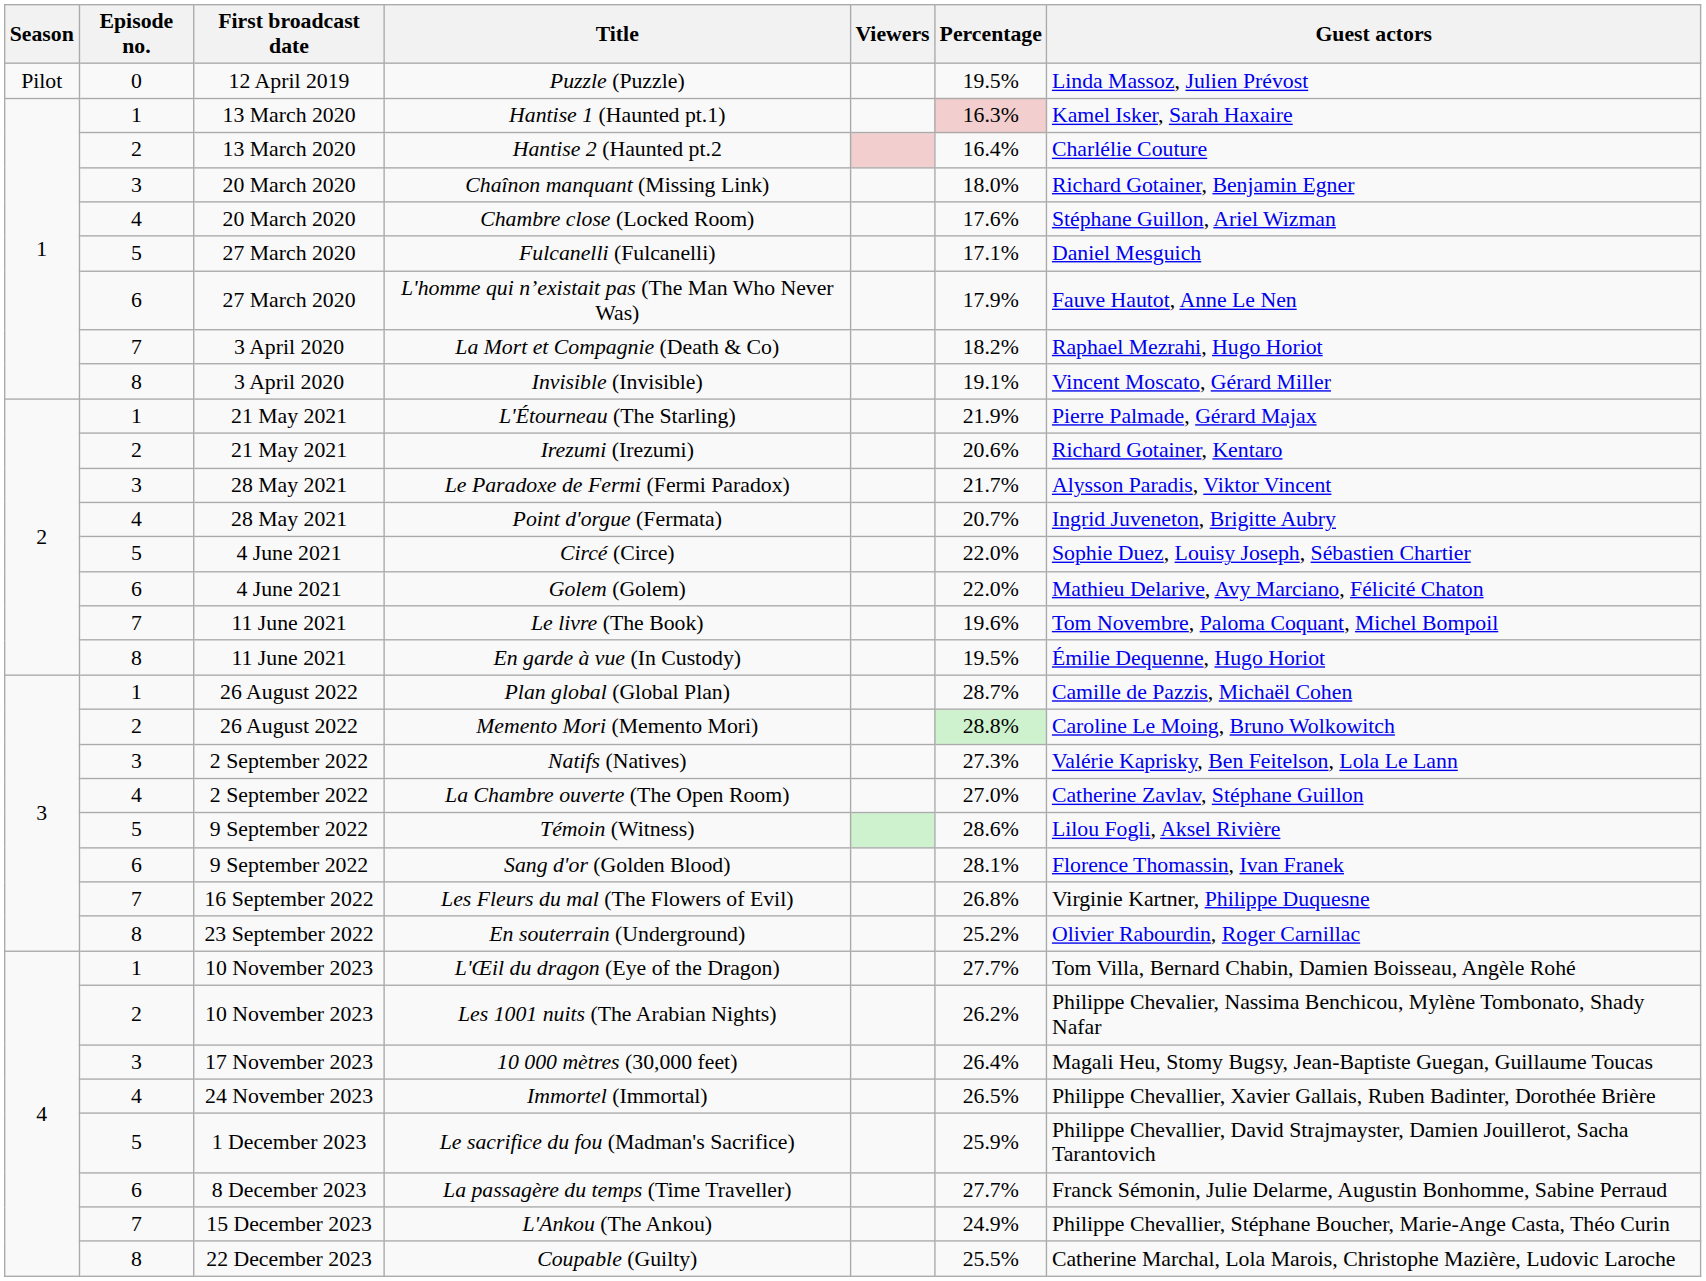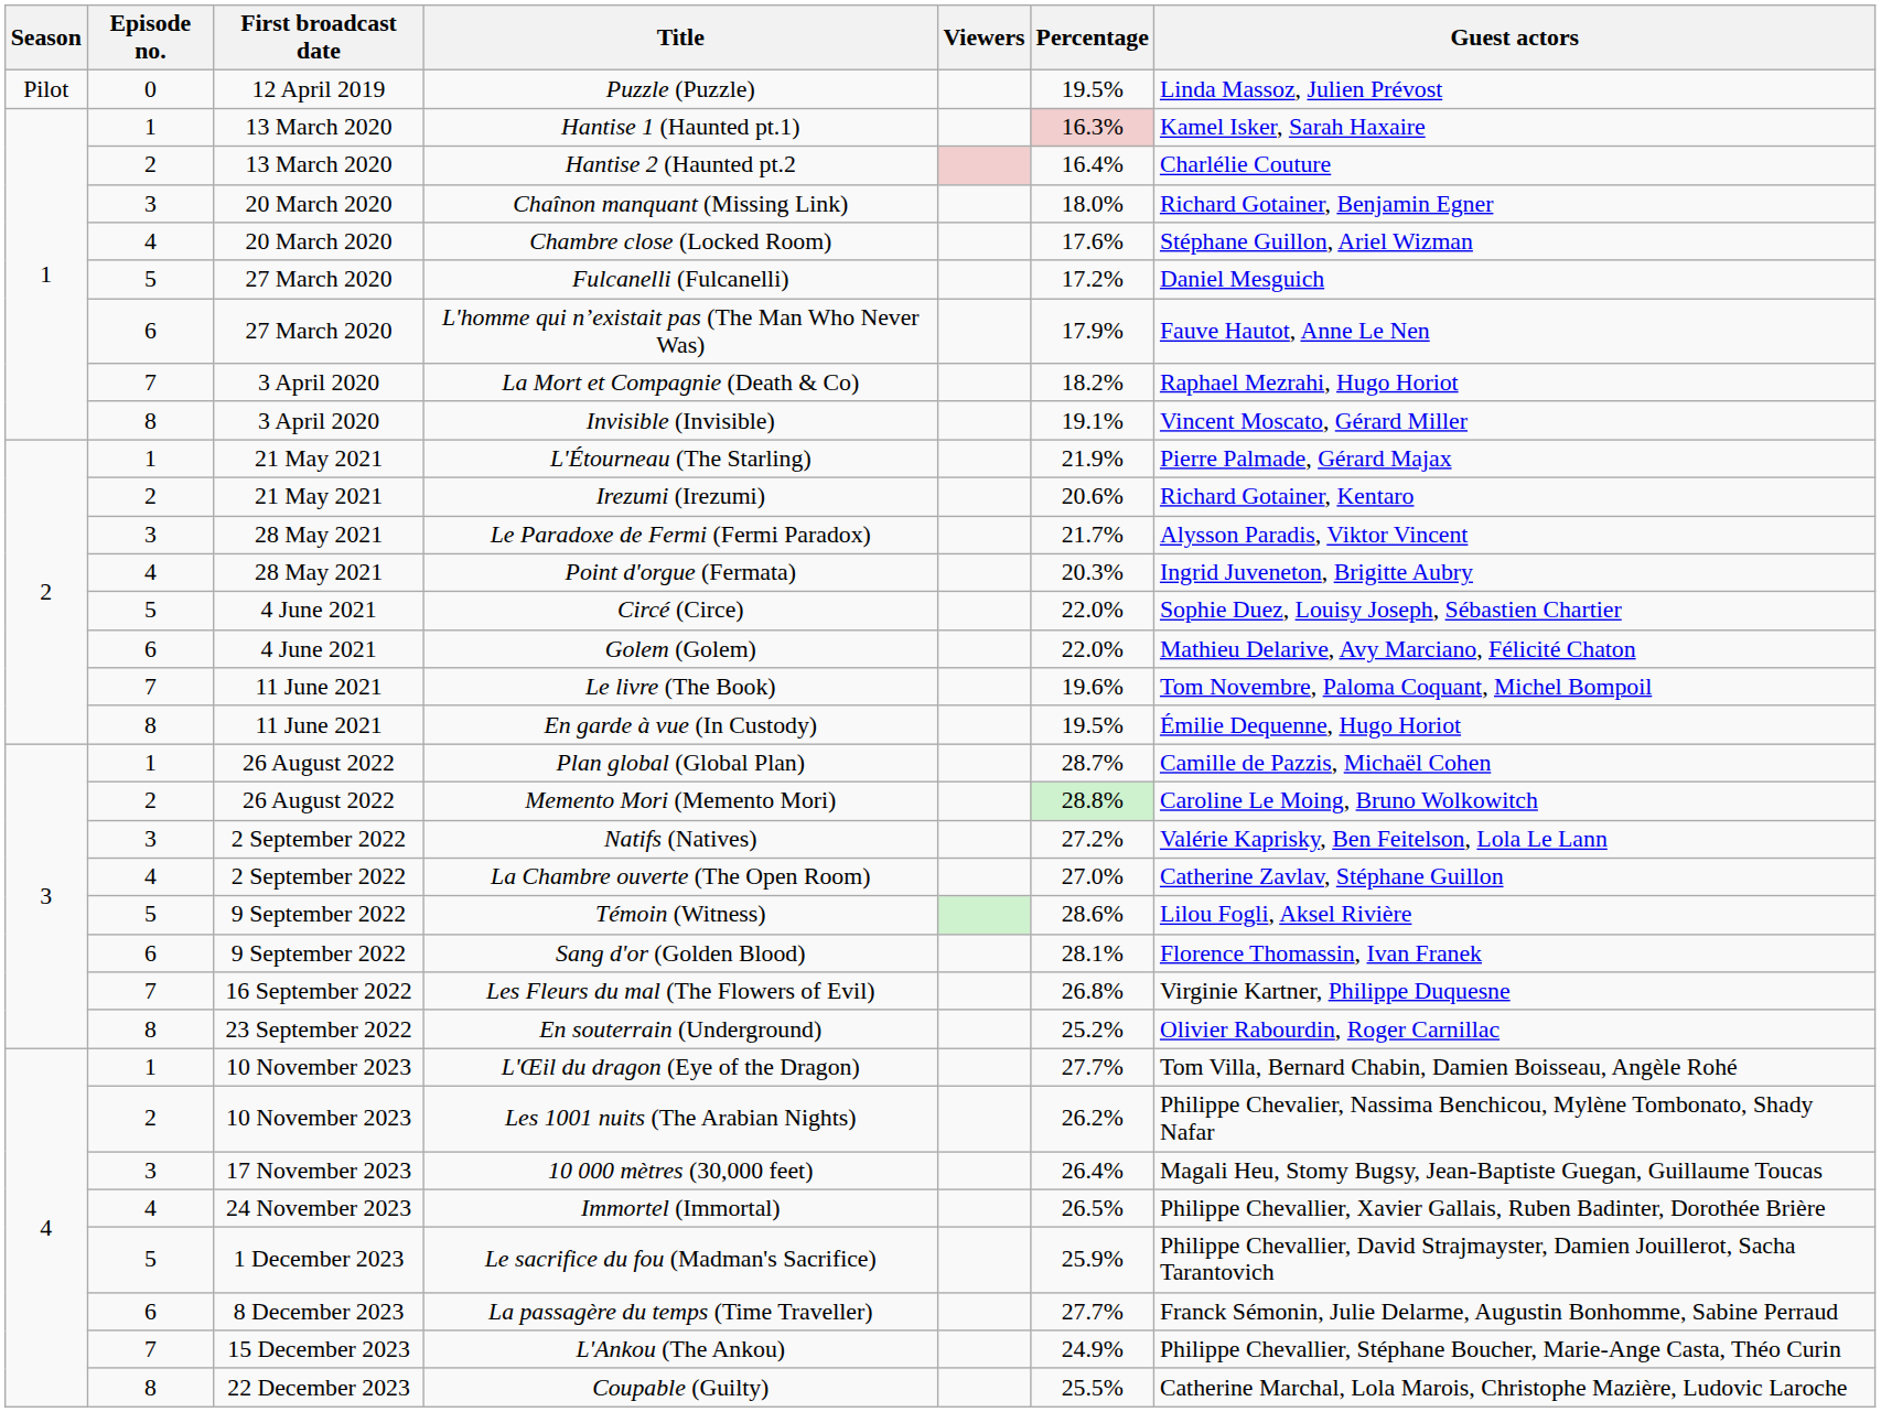Fulcanelli (Fulcanelli) | Percentage: 17.1% -> 17.2%
Point d'orgue (Fermata) | Percentage: 20.7% -> 20.3%
Natifs (Natives) | Percentage: 27.3% -> 27.2%
